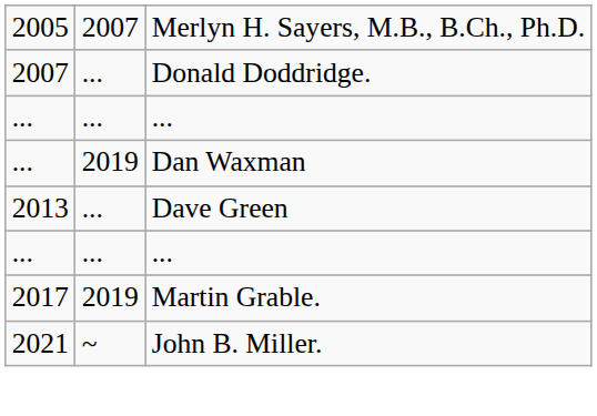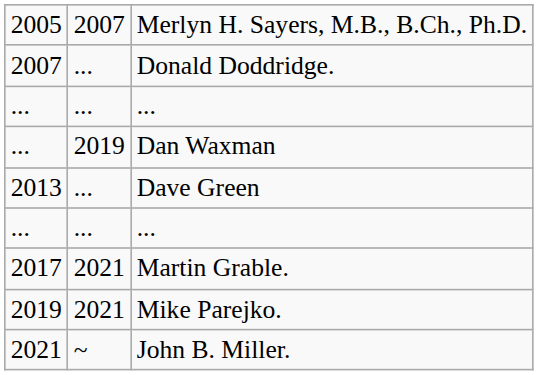Martin Grable. | column 2: 2019 -> 2021
+ row: 2019 | 2021 | Mike Parejko.
